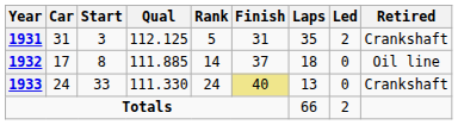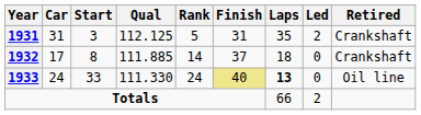1932 | Retired: Oil line -> Crankshaft
1933 | Laps: normal -> bold
1933 | Retired: Crankshaft -> Oil line
